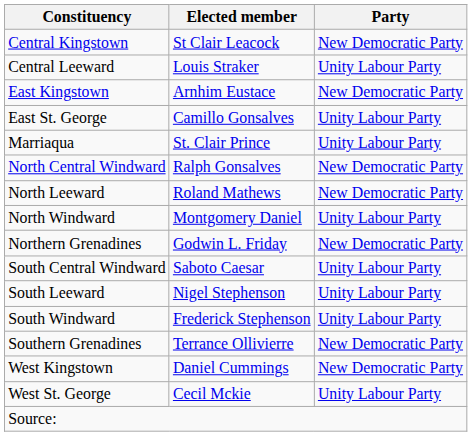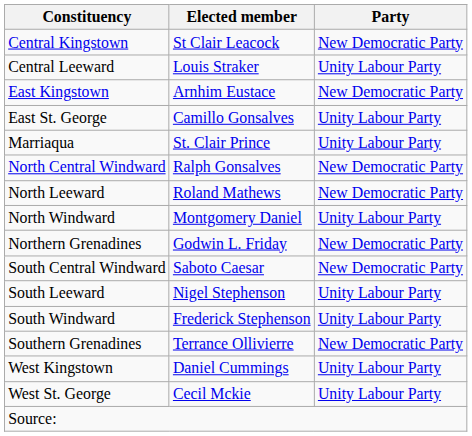South Central Windward | Party: Unity Labour Party -> New Democratic Party
West Kingstown | Party: New Democratic Party -> Unity Labour Party
